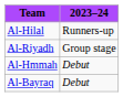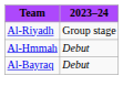- row: Al-Hilal | Runners-up
